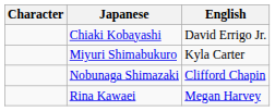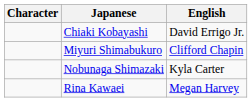Miyuri Shimabukuro | English: Kyla Carter -> Clifford Chapin
Nobunaga Shimazaki | English: Clifford Chapin -> Kyla Carter
